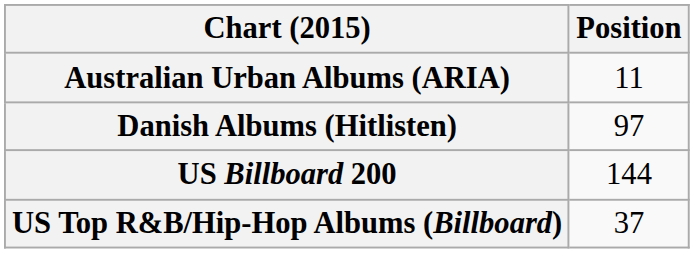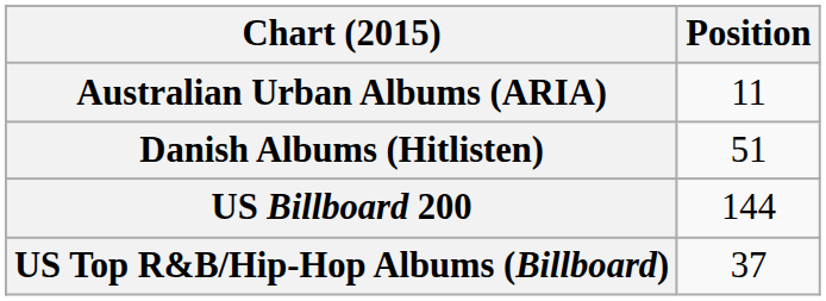Danish Albums (Hitlisten) | Position: 97 -> 51
